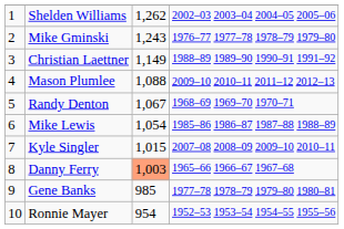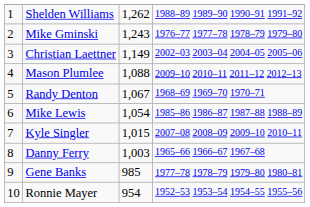Shelden Williams | column 4: 2002–03 2003–04 2004–05 2005–06 -> 1988–89 1989–90 1990–91 1991–92
Christian Laettner | column 4: 1988–89 1989–90 1990–91 1991–92 -> 2002–03 2003–04 2004–05 2005–06
Danny Ferry | column 3: lightsalmon background -> no background
